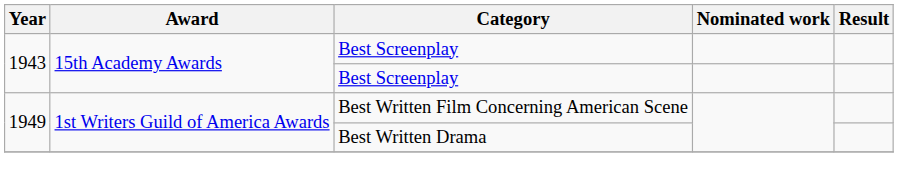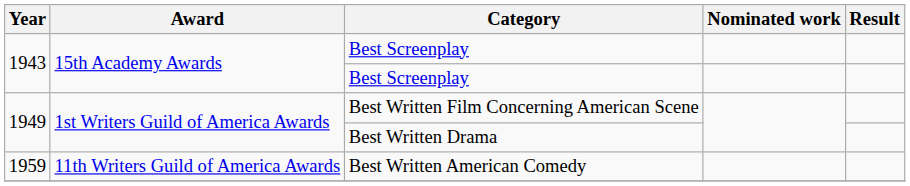+ row: 1959 | 11th Writers Guild of America Awards | Best Written American Comedy
